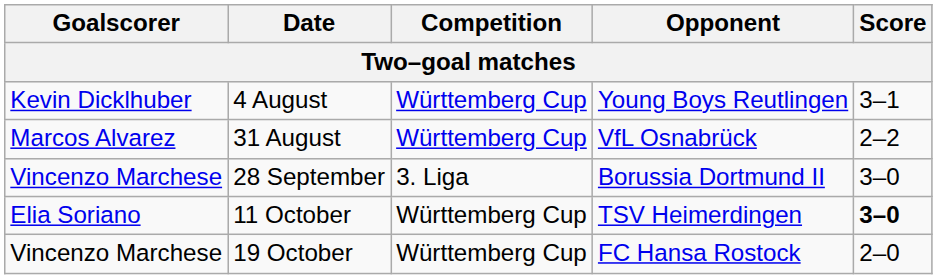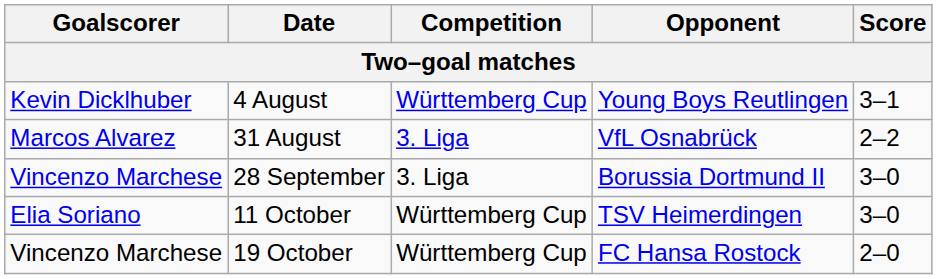31 August | Competition: Württemberg Cup -> 3. Liga
11 October | Score: bold -> normal
